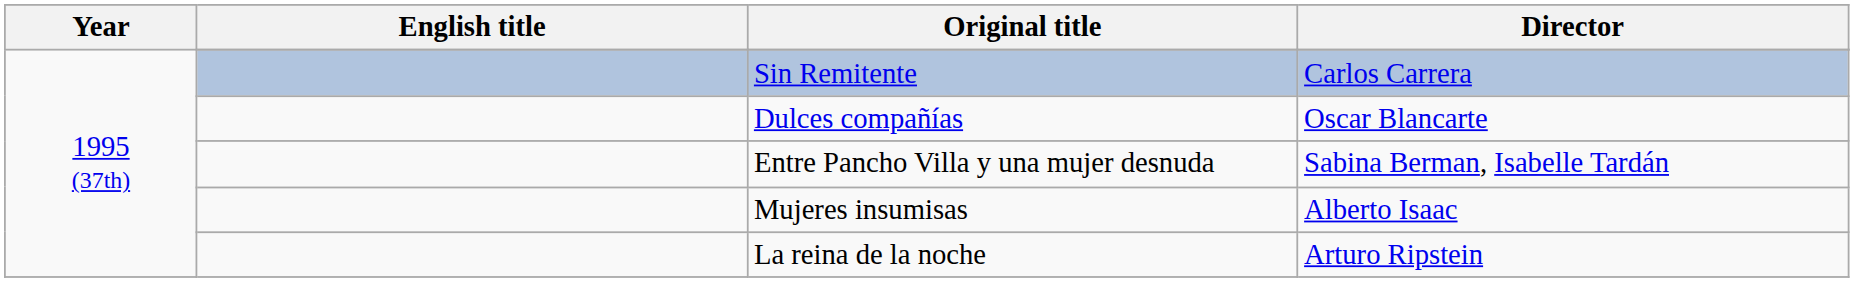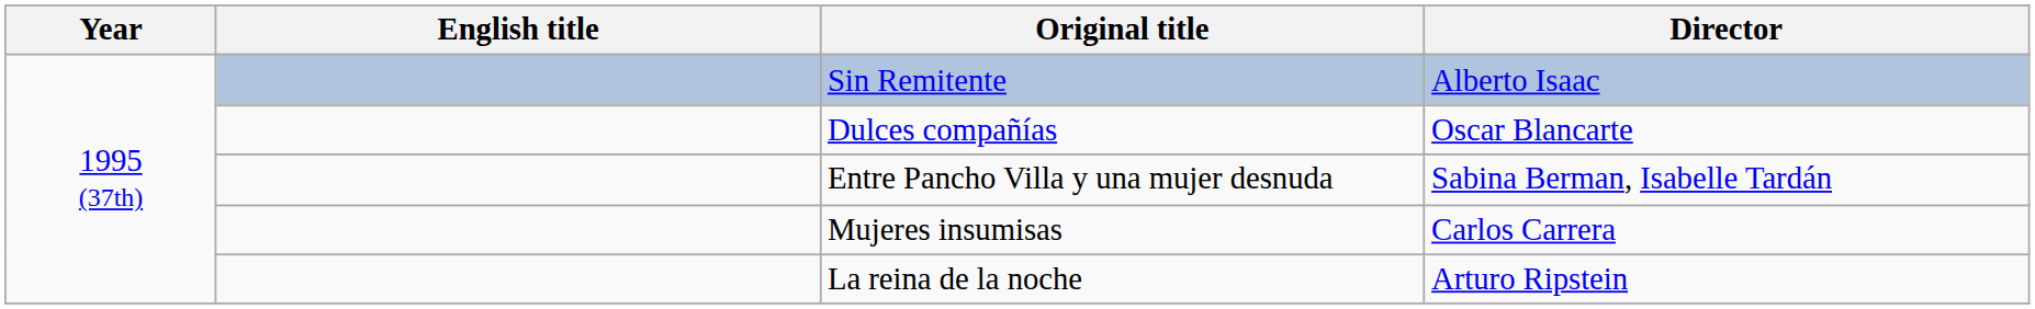Sin Remitente | Director: Carlos Carrera -> Alberto Isaac
Mujeres insumisas | Director: Alberto Isaac -> Carlos Carrera
